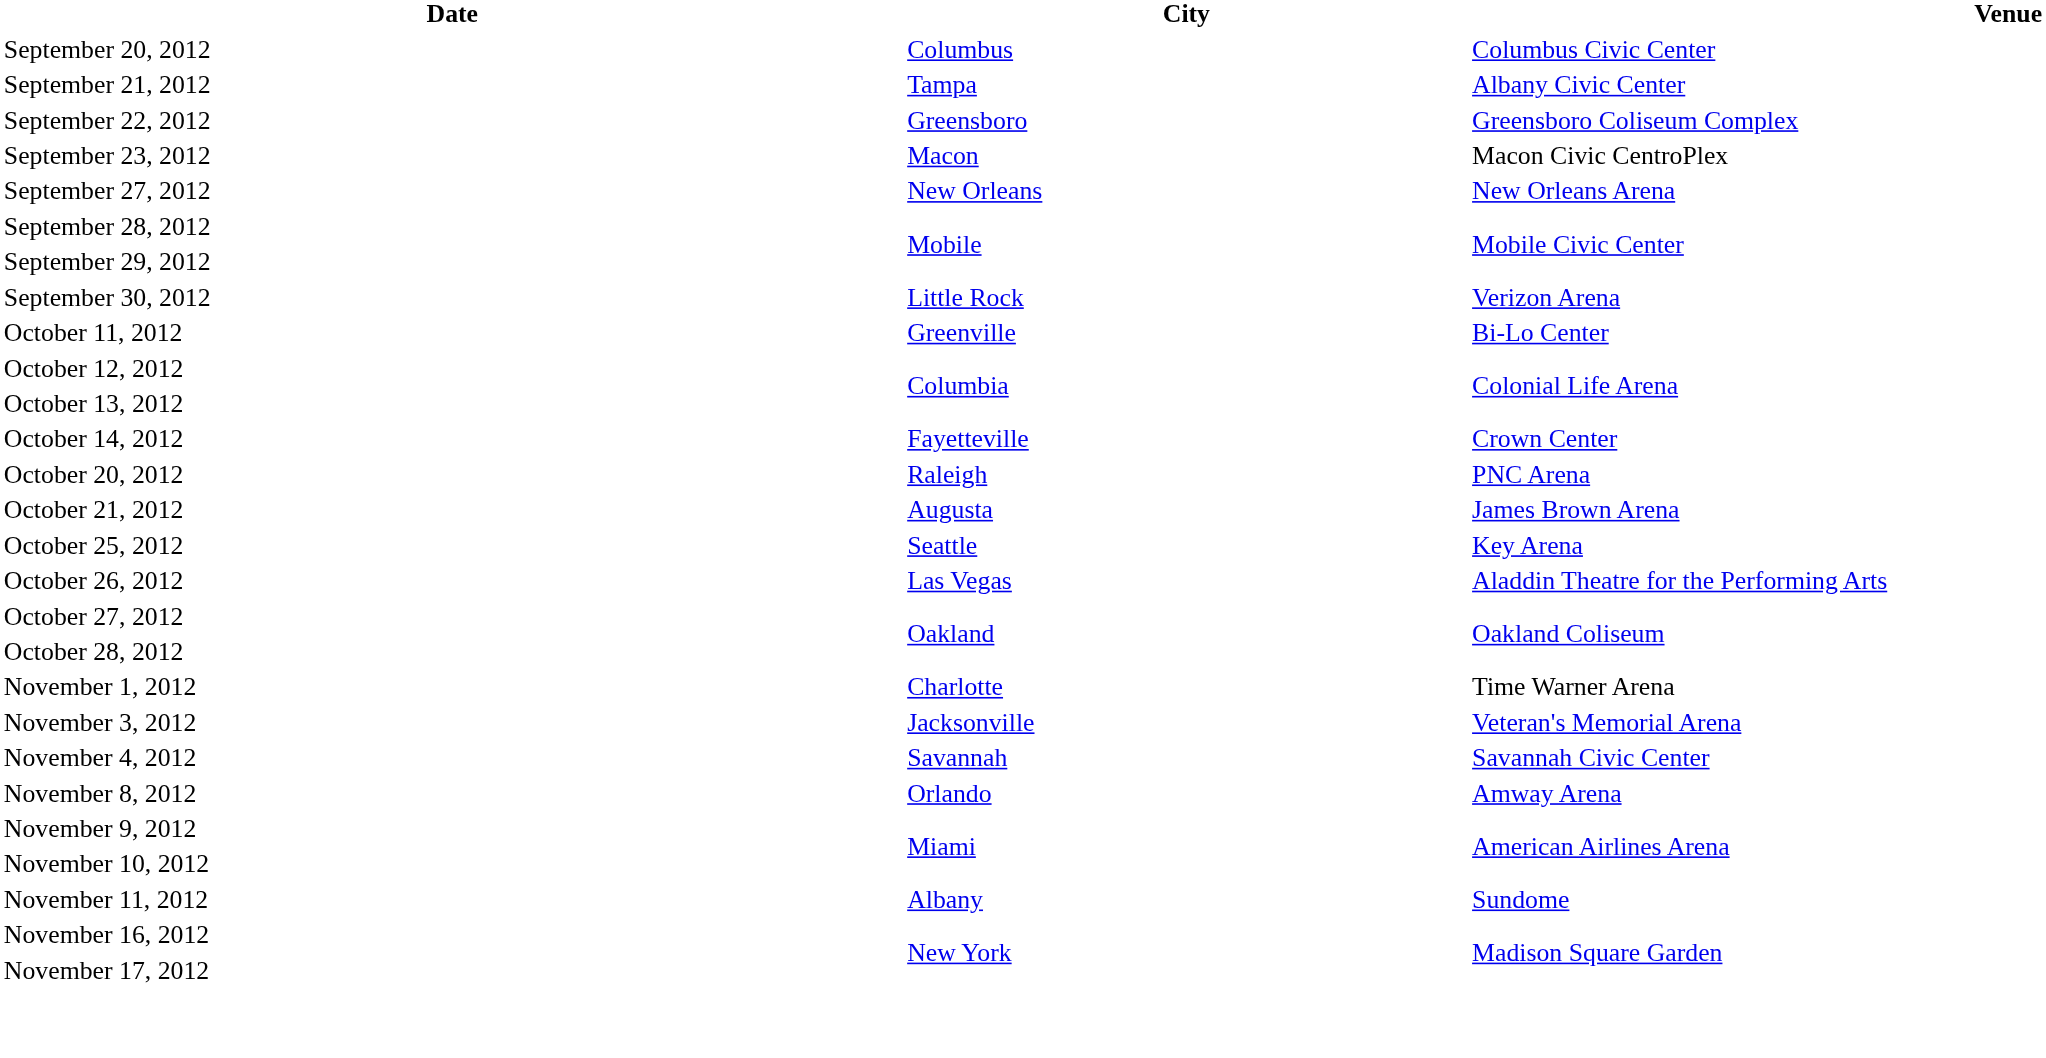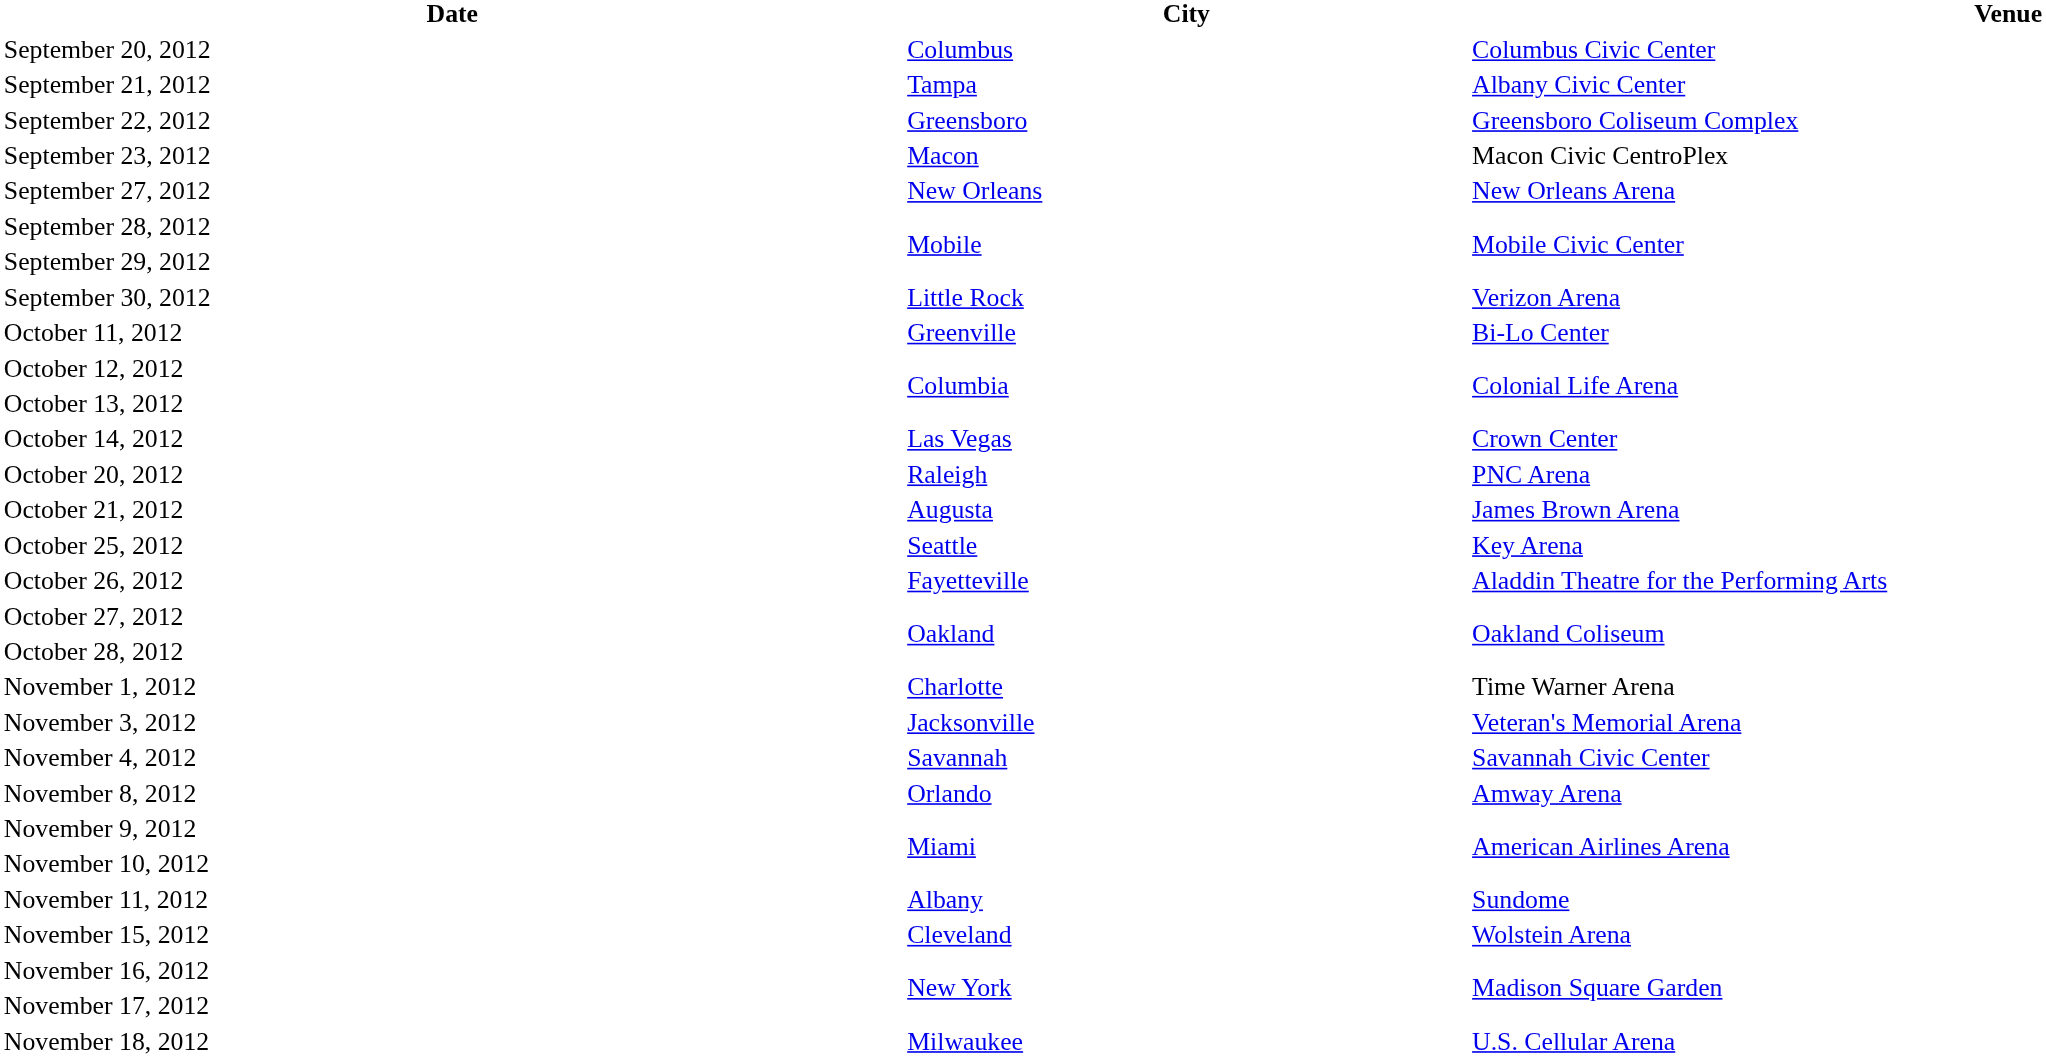October 14, 2012 | City: Fayetteville -> Las Vegas
October 26, 2012 | City: Las Vegas -> Fayetteville
+ row: November 15, 2012 | Cleveland | Wolstein Arena
+ row: November 18, 2012 | Milwaukee | U.S. Cellular Arena
